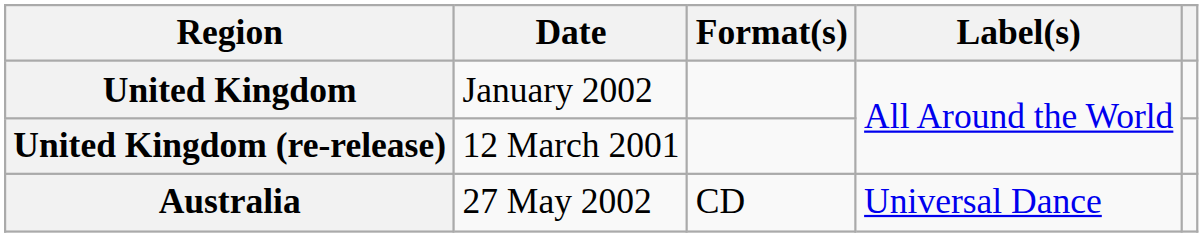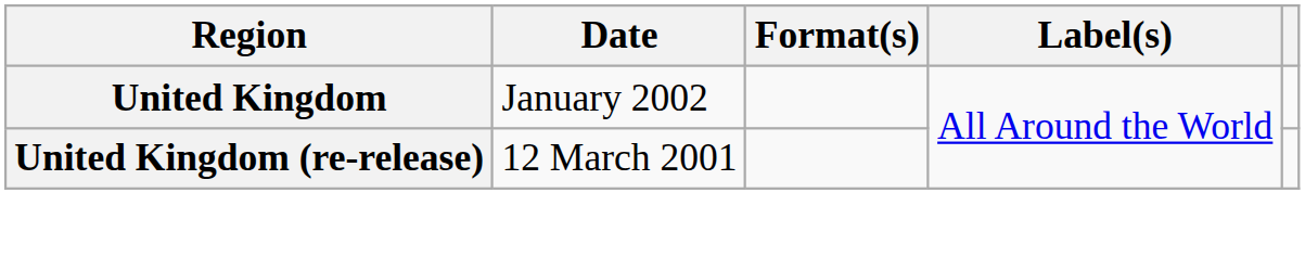- row: Australia | 27 May 2002 | CD | Universal Dance
